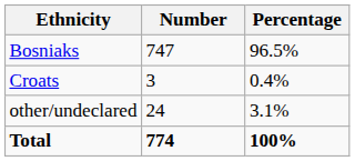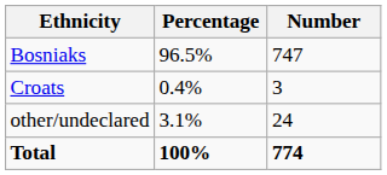columns swapped: Number <-> Percentage
